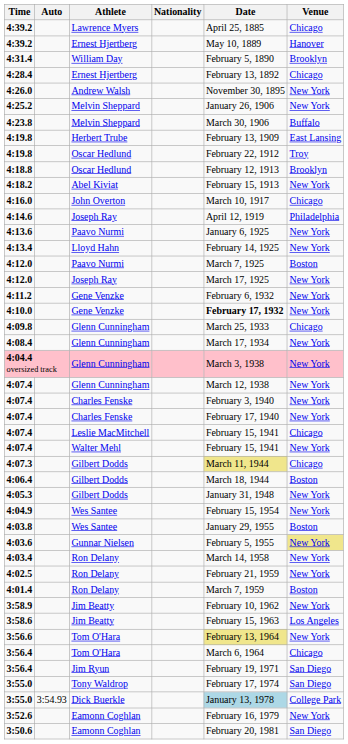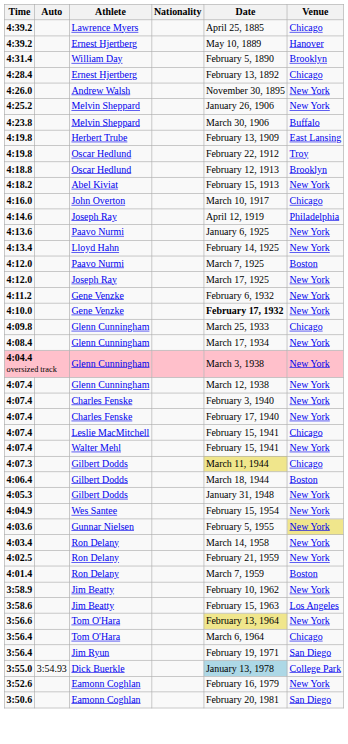- row: 4:03.8 | Wes Santee | January 29, 1955 | Boston
- row: 3:55.0 | Tony Waldrop | February 17, 1974 | San Diego
